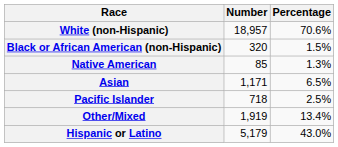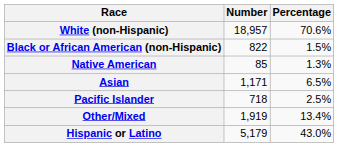Black or African American (non-Hispanic) | Number: 320 -> 822
